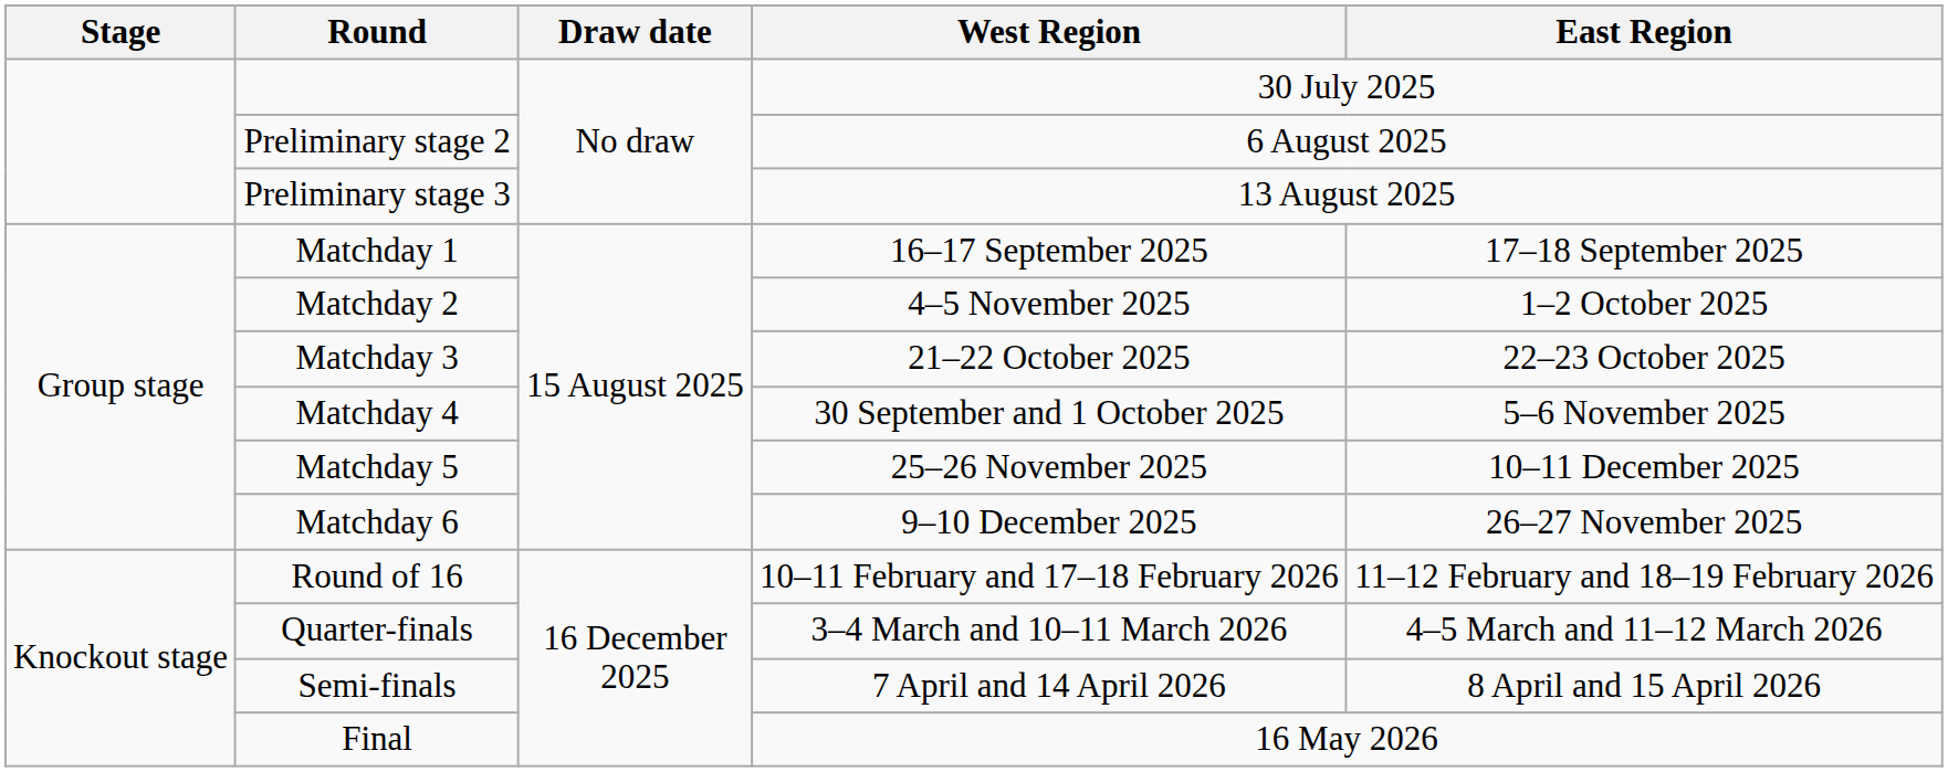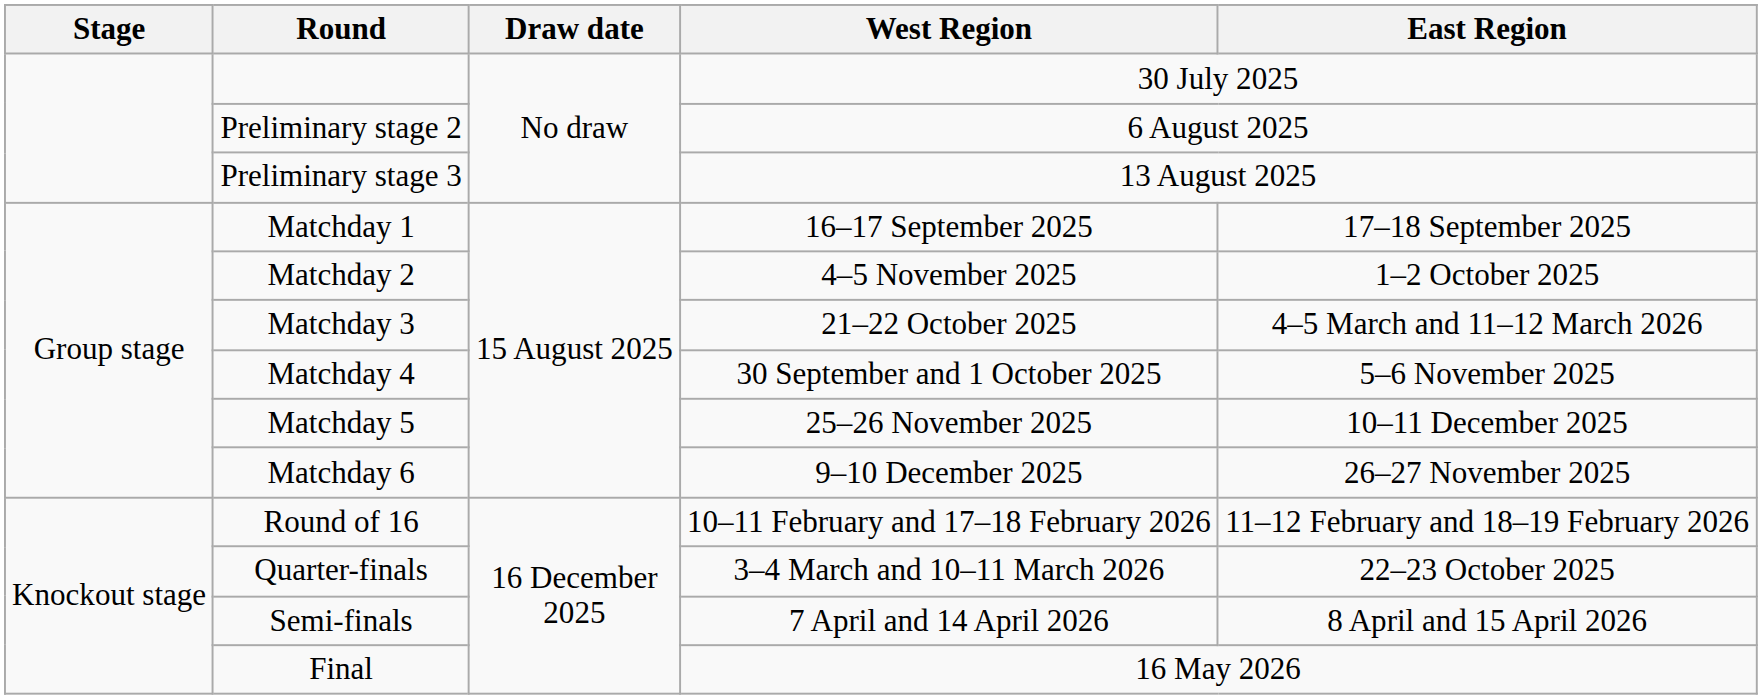Matchday 3 | East Region: 22–23 October 2025 -> 4–5 March and 11–12 March 2026
Quarter-finals | East Region: 4–5 March and 11–12 March 2026 -> 22–23 October 2025
